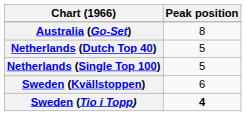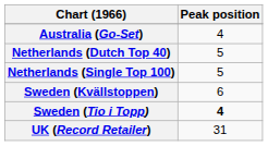Australia (Go-Set) | Peak position: 8 -> 4
+ row: UK (Record Retailer) | 31
